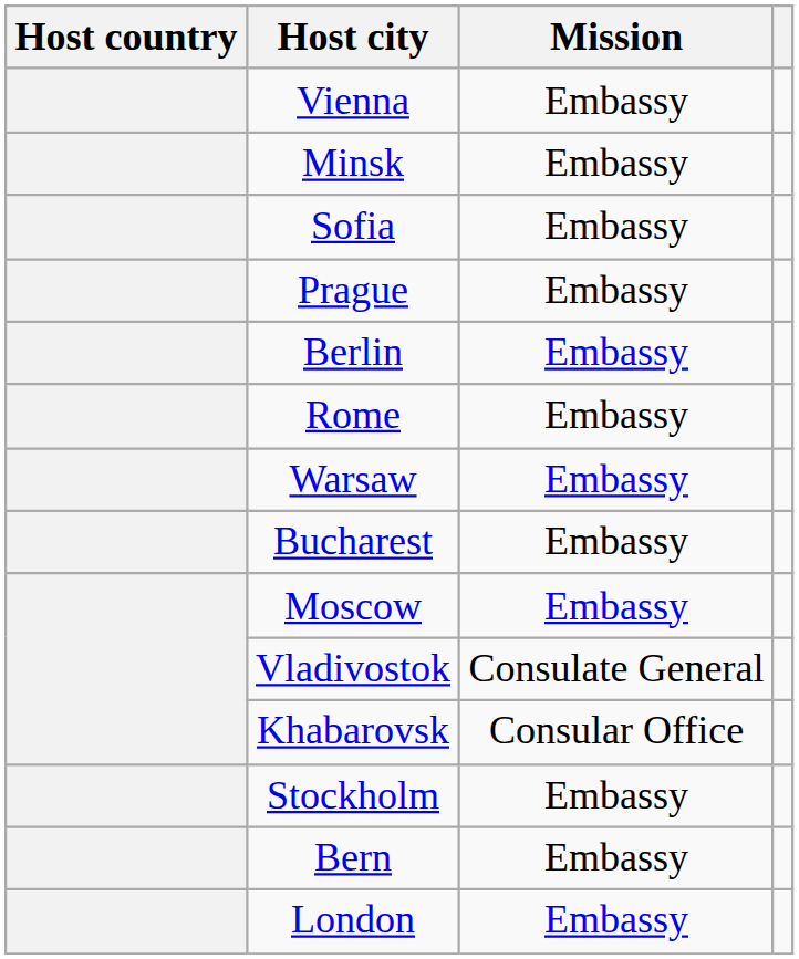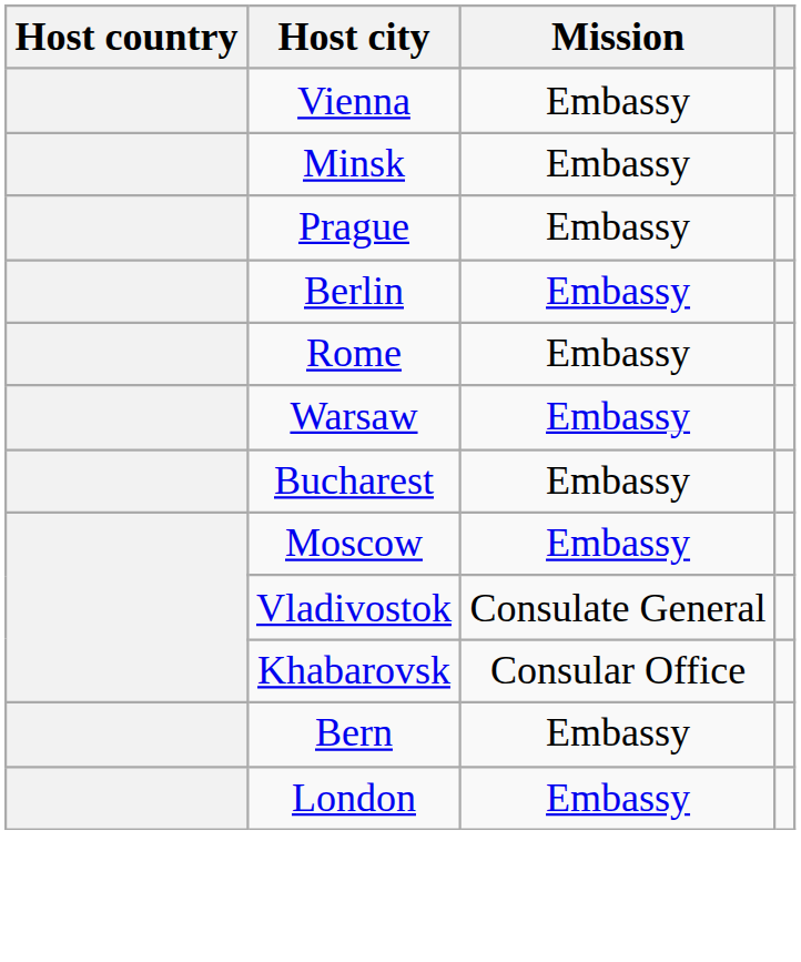- row: Sofia | Embassy
- row: Stockholm | Embassy
